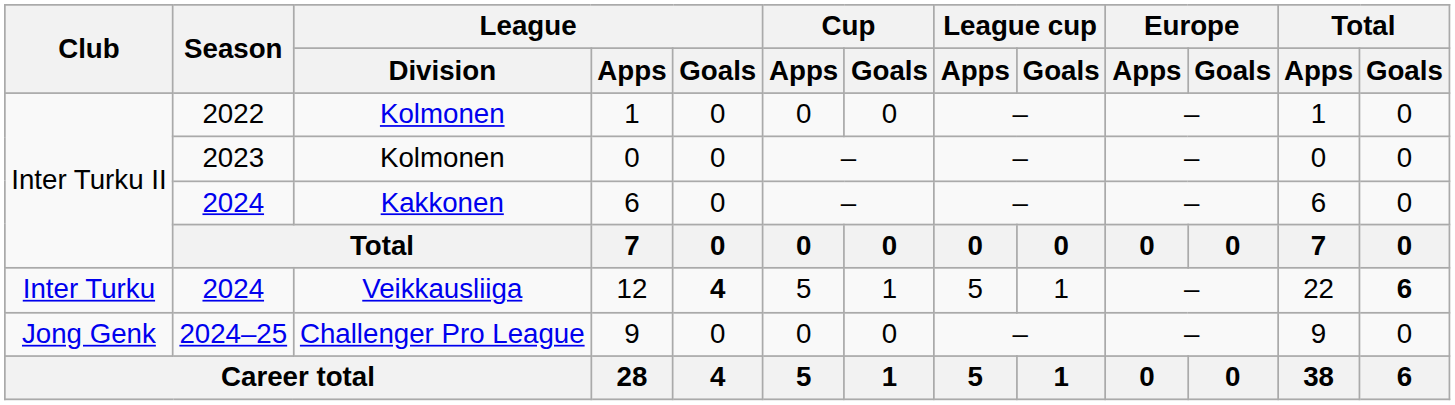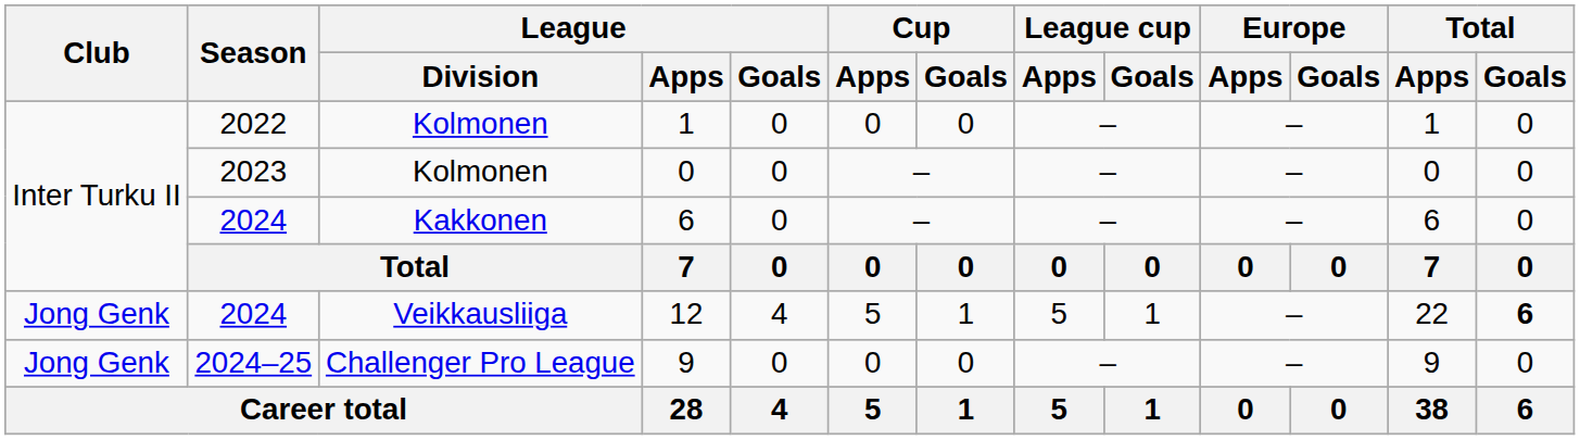12 | Club: Inter Turku -> Jong Genk
12 | League / Goals: bold -> normal
